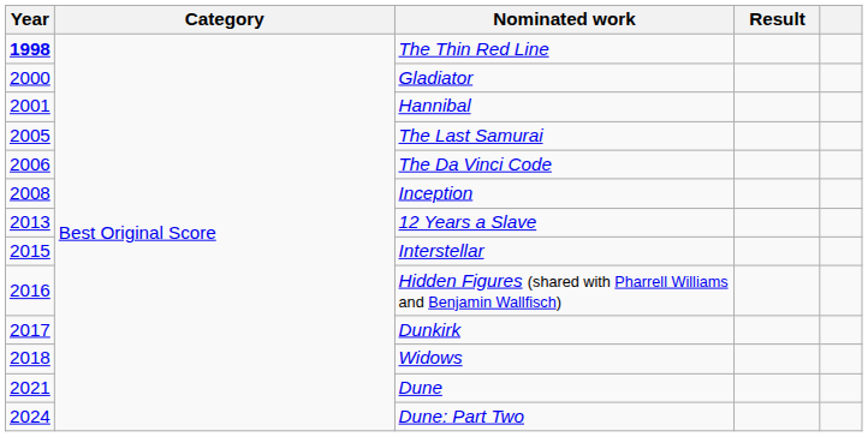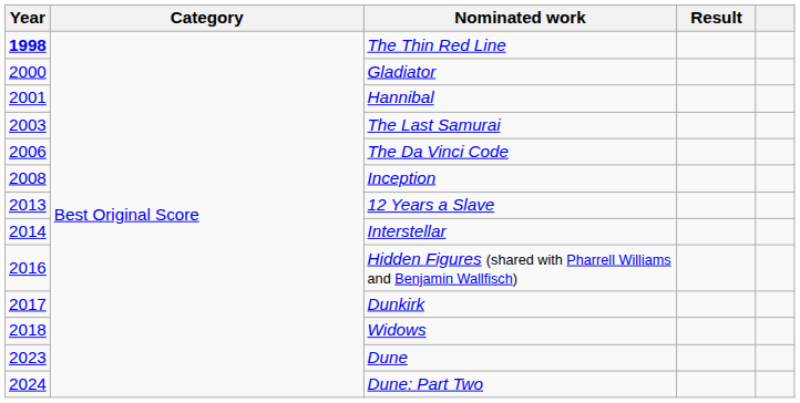The Last Samurai | Year: 2005 -> 2003
Interstellar | Year: 2015 -> 2014
Dune | Year: 2021 -> 2023
